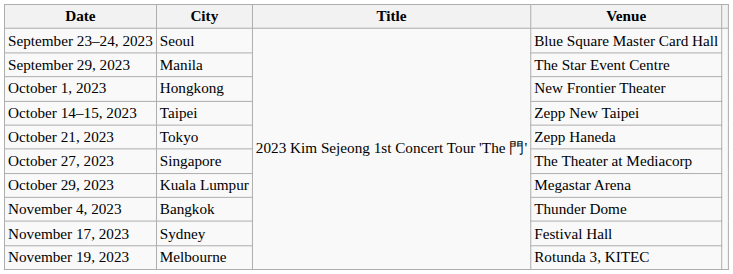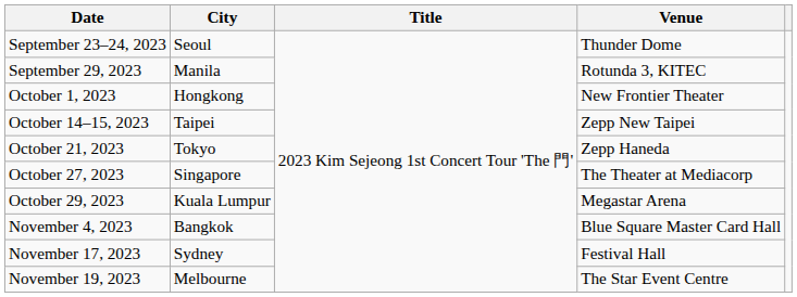September 23–24, 2023 | Venue: Blue Square Master Card Hall -> Thunder Dome
September 29, 2023 | Venue: The Star Event Centre -> Rotunda 3, KITEC
November 4, 2023 | Venue: Thunder Dome -> Blue Square Master Card Hall
November 19, 2023 | Venue: Rotunda 3, KITEC -> The Star Event Centre
